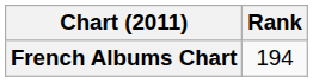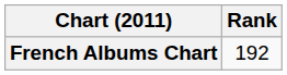French Albums Chart | Rank: 194 -> 192
